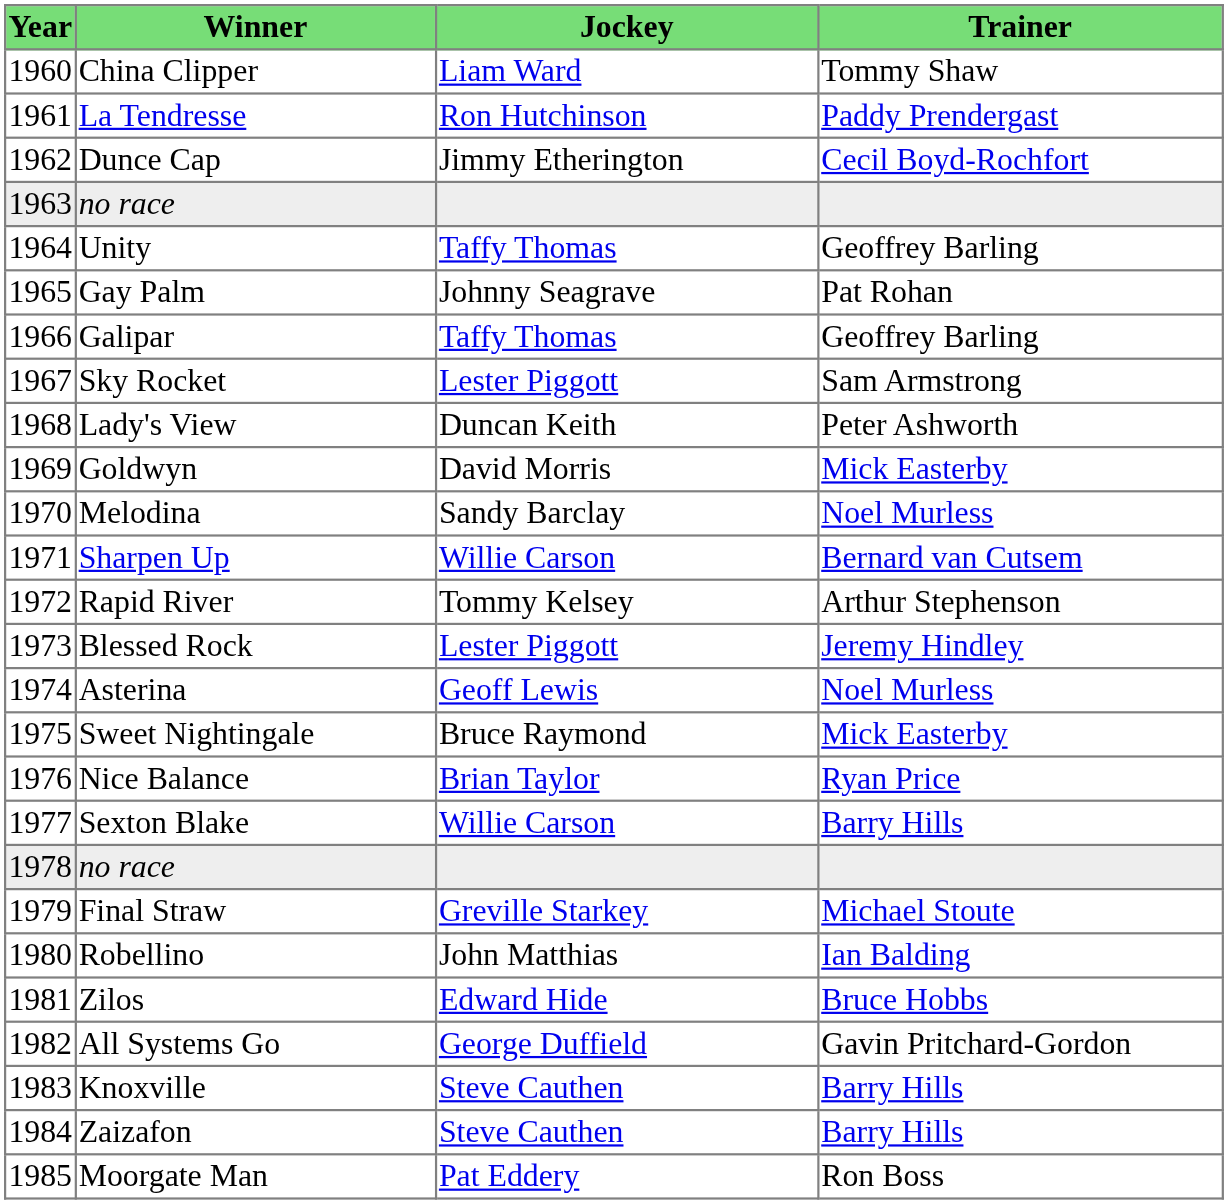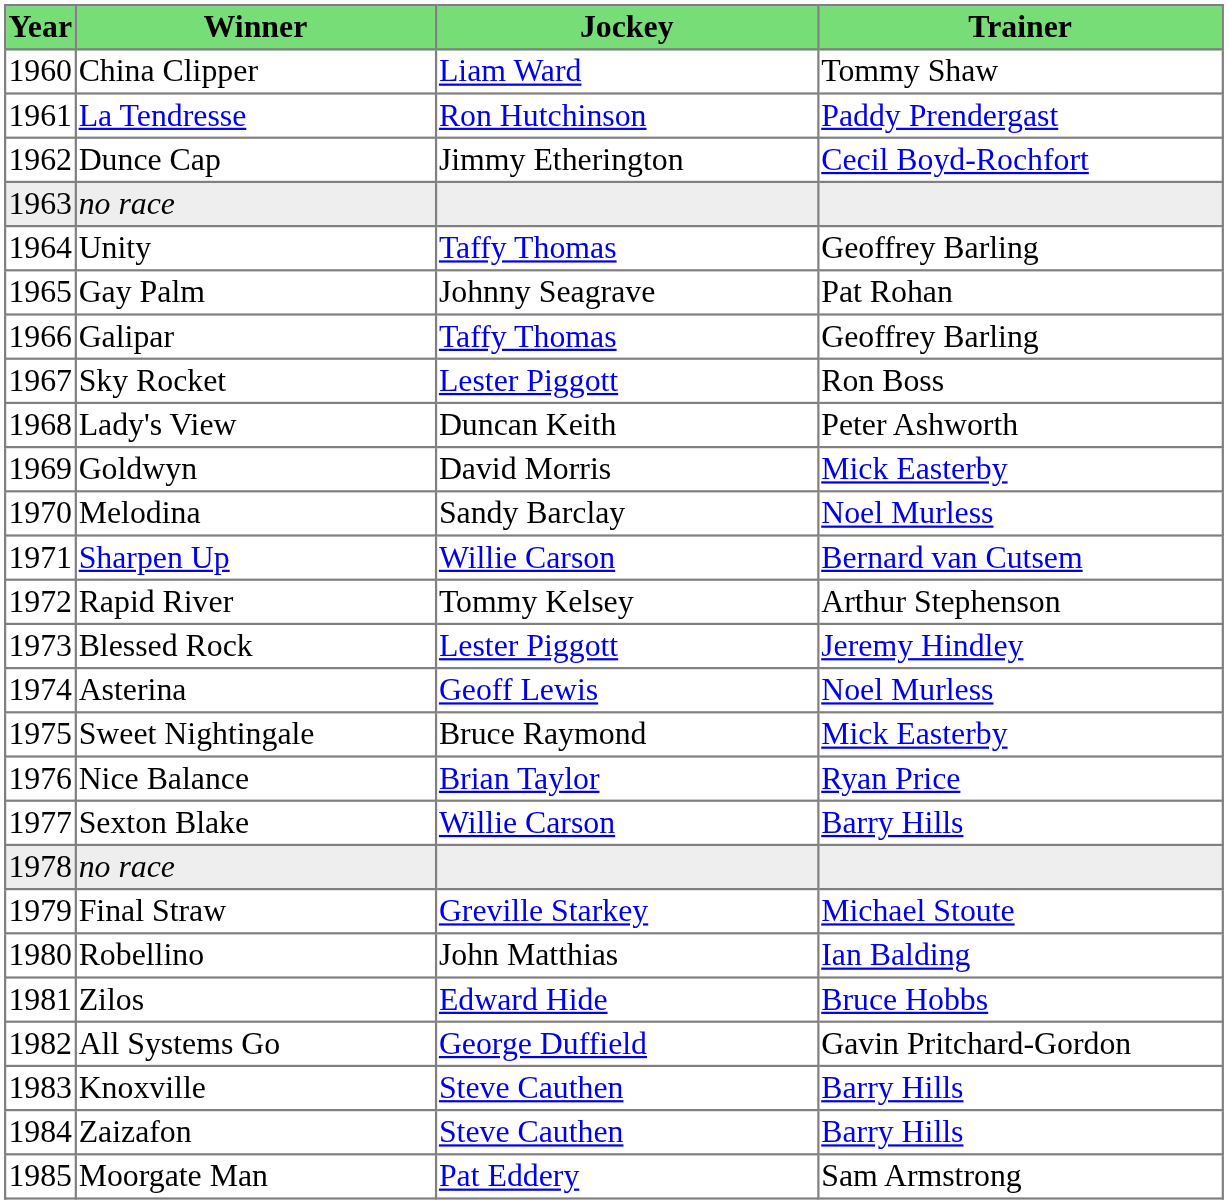Sky Rocket | Trainer: Sam Armstrong -> Ron Boss
Moorgate Man | Trainer: Ron Boss -> Sam Armstrong
